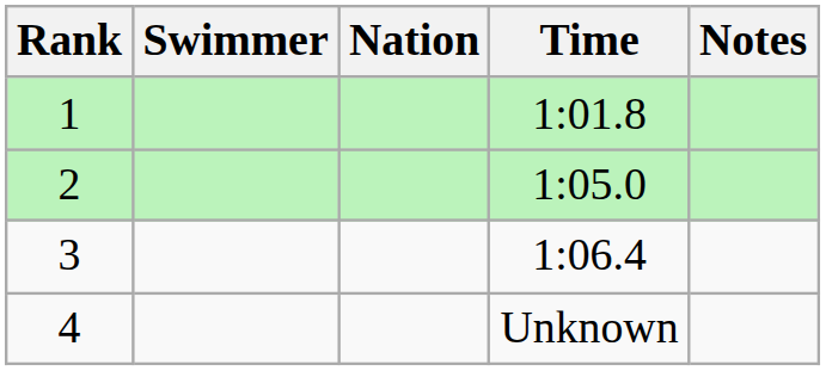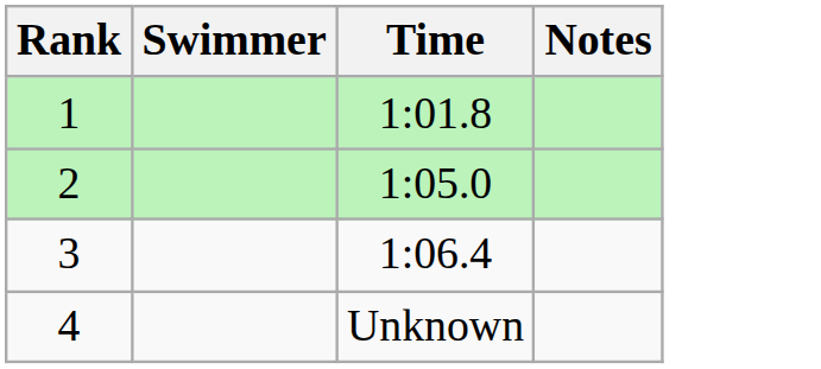- column: Nation
